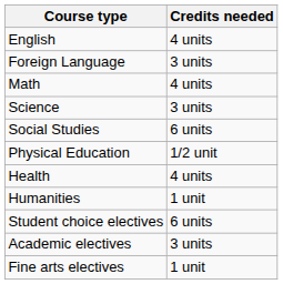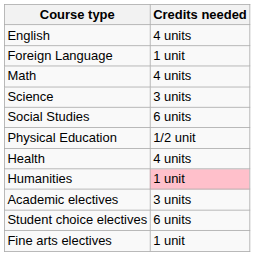Foreign Language | Credits needed: 3 units -> 1 unit
Humanities | Credits needed: no background -> pink background
rows swapped: Academic electives <-> Student choice electives
